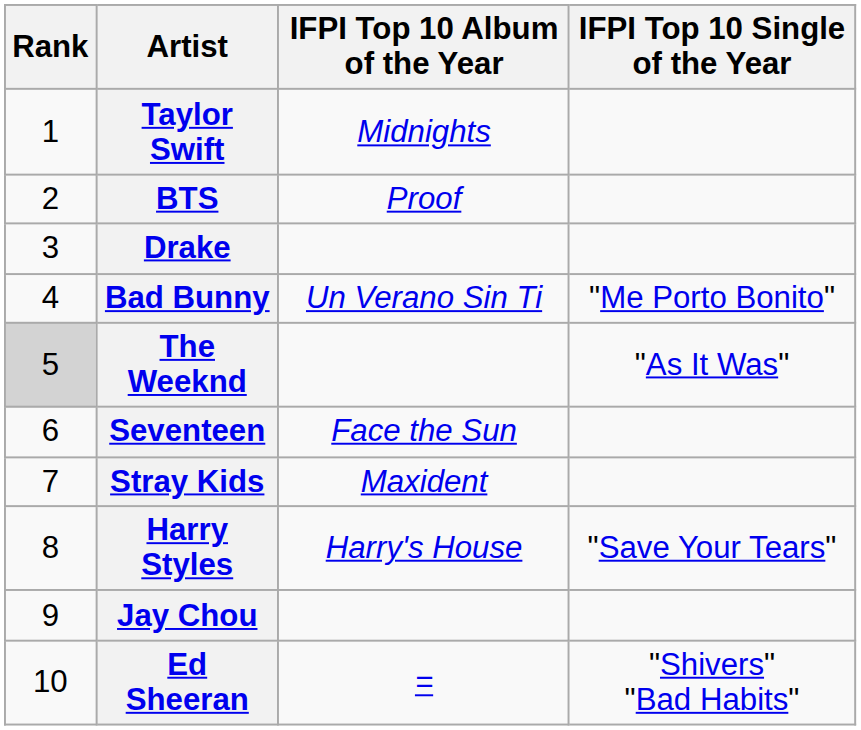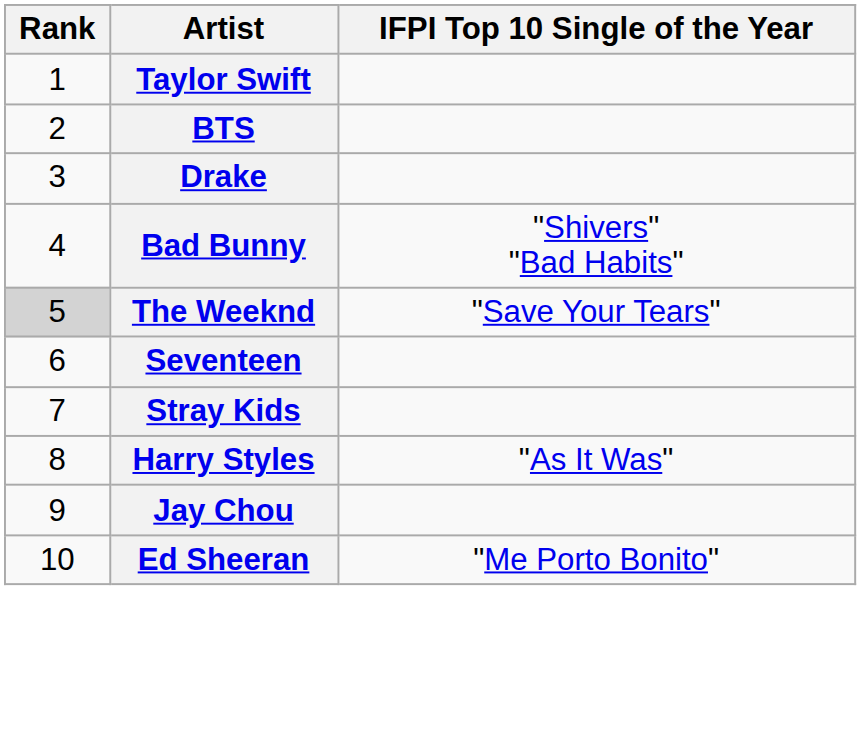- column: IFPI Top 10 Album of the Year | Midnights | Proof | Un Verano Sin Ti | Face the Sun | Maxident | Harry's House | =
Bad Bunny | IFPI Top 10 Single of the Year: "Me Porto Bonito" -> "Shivers" "Bad Habits"
The Weeknd | IFPI Top 10 Single of the Year: "As It Was" -> "Save Your Tears"
Harry Styles | IFPI Top 10 Single of the Year: "Save Your Tears" -> "As It Was"
Ed Sheeran | IFPI Top 10 Single of the Year: "Shivers" "Bad Habits" -> "Me Porto Bonito"
